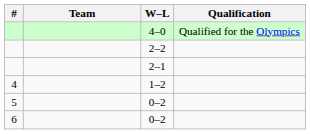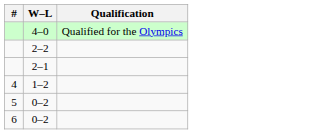- column: Team
